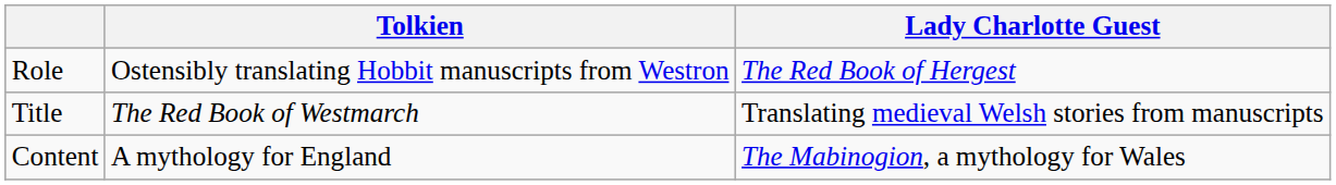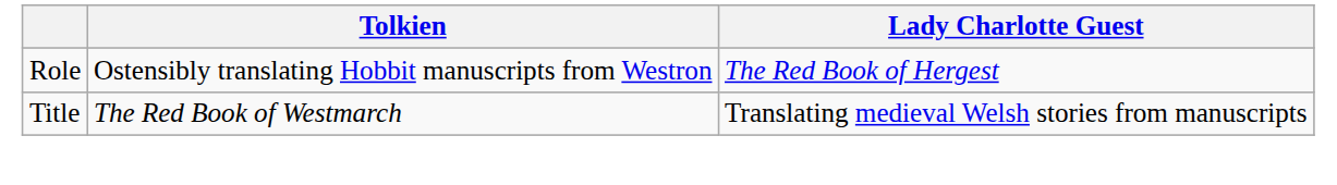- row: Content | A mythology for England | The Mabinogion, a mythology for Wales
